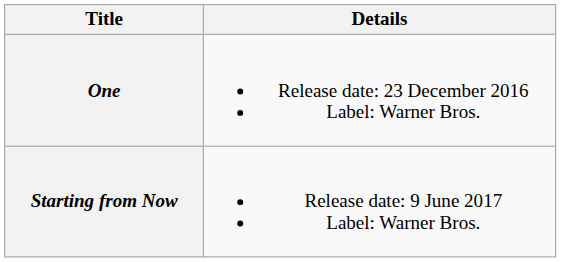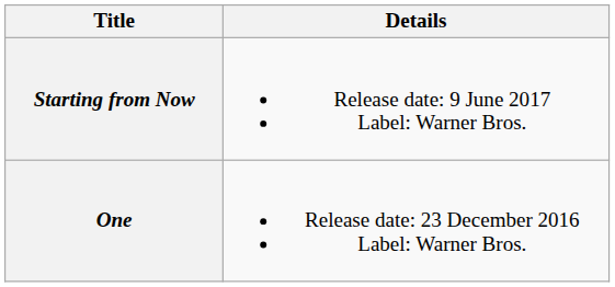rows swapped: One <-> Starting from Now
